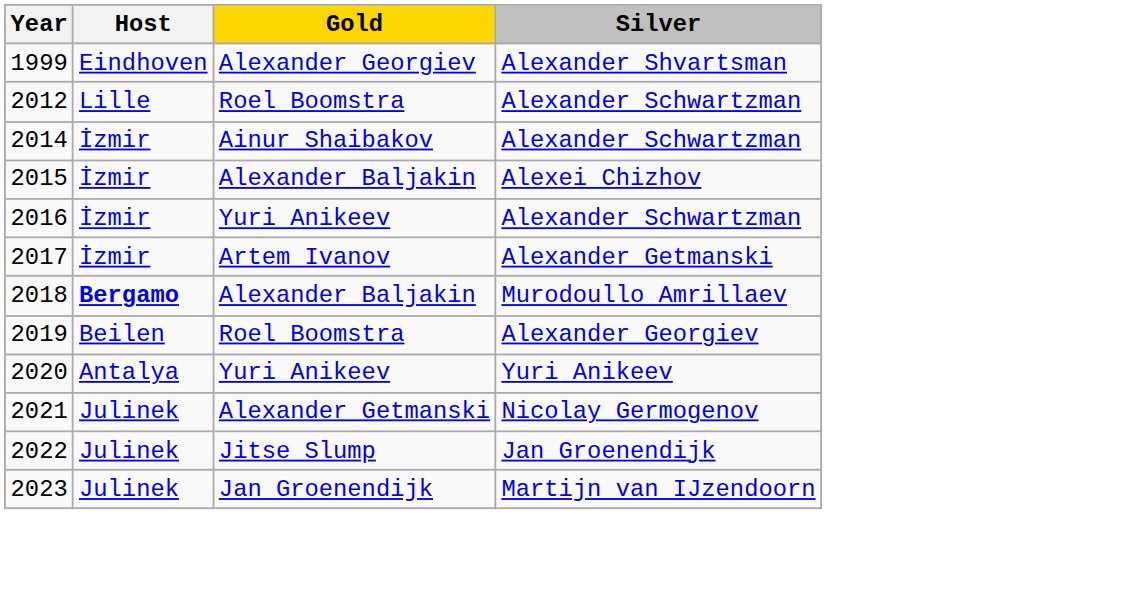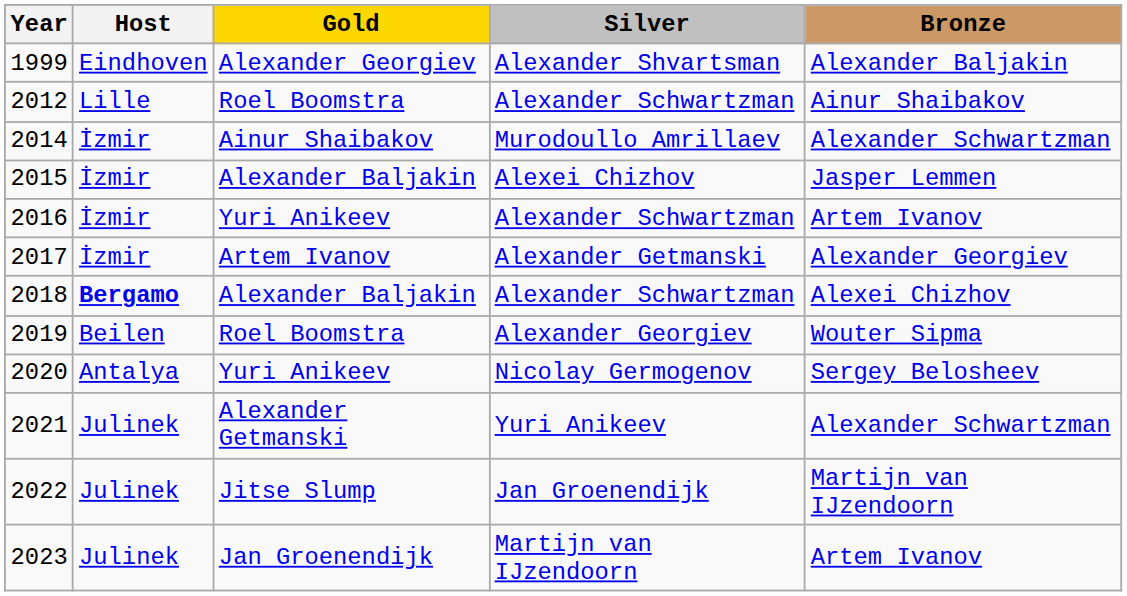+ column: Bronze | Alexander Baljakin | Ainur Shaibakov | Alexander Schwartzman | Jasper Lemmen | Artem Ivanov | Alexander Georgiev | Alexei Chizhov | Wouter Sipma | Sergey Belosheev | Alexander Schwartzman | Martijn van IJzendoorn | Artem Ivanov
2014 | Silver: Alexander Schwartzman -> Murodoullo Amrillaev
2018 | Silver: Murodoullo Amrillaev -> Alexander Schwartzman
2020 | Silver: Yuri Anikeev -> Nicolay Germogenov
2021 | Silver: Nicolay Germogenov -> Yuri Anikeev
